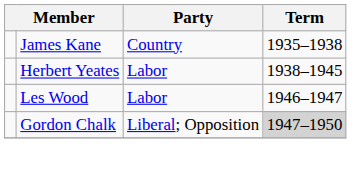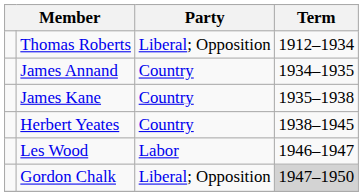+ row: Thomas Roberts | Liberal; Opposition | 1912–1934
+ row: James Annand | Country | 1934–1935
Herbert Yeates | Party: Labor -> Country
